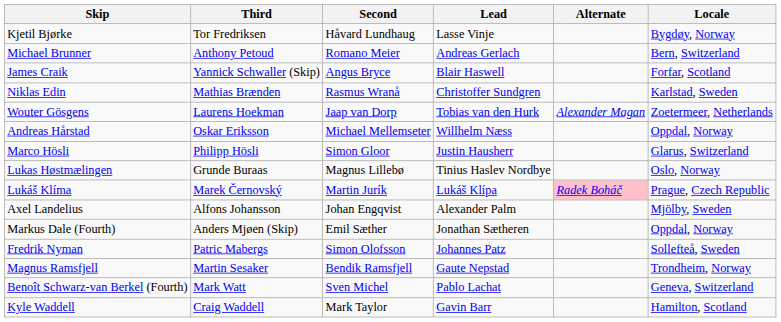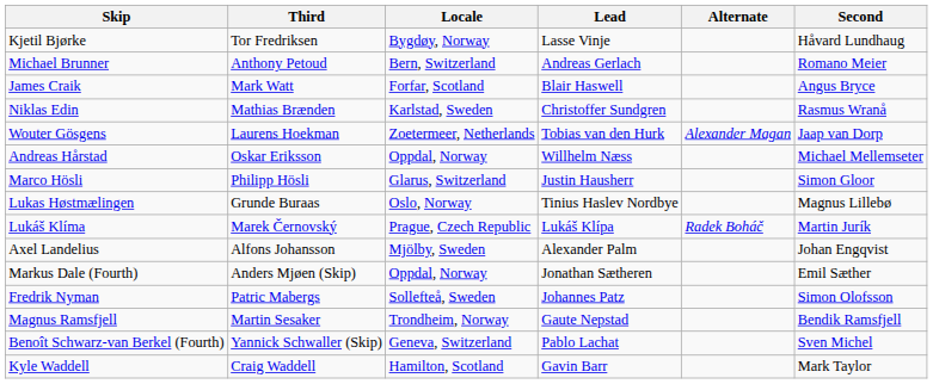columns swapped: Second <-> Locale
James Craik | Third: Yannick Schwaller (Skip) -> Mark Watt
Lukáš Klíma | Alternate: pink background -> no background
Benoît Schwarz-van Berkel (Fourth) | Third: Mark Watt -> Yannick Schwaller (Skip)
